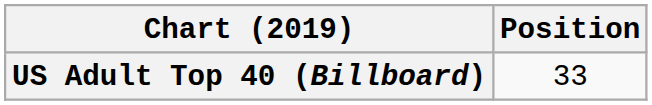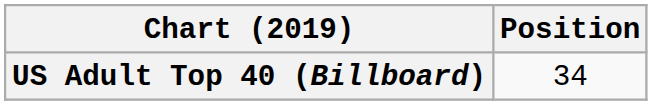US Adult Top 40 (Billboard) | Position: 33 -> 34
